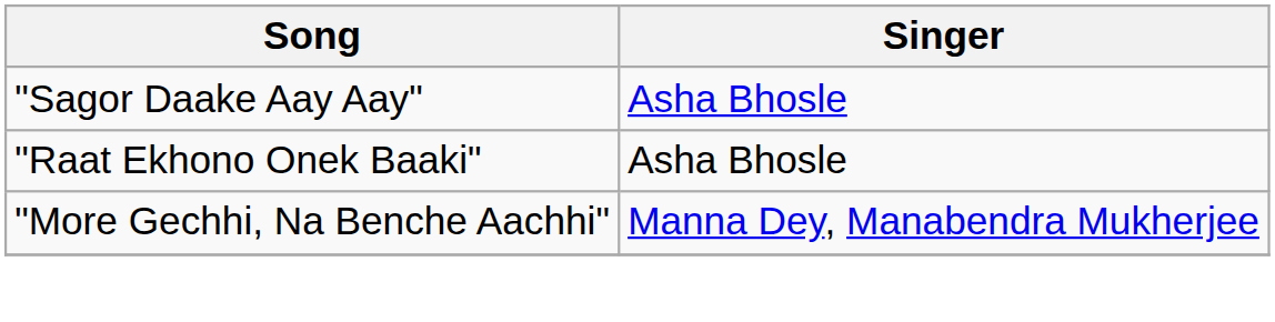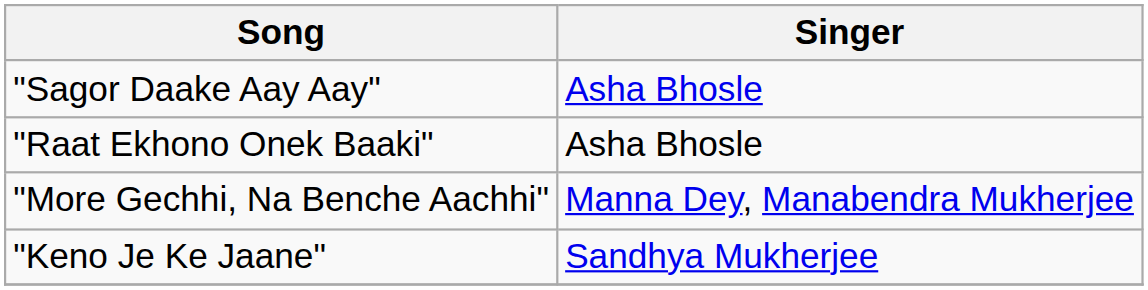+ row: "Keno Je Ke Jaane" | Sandhya Mukherjee
